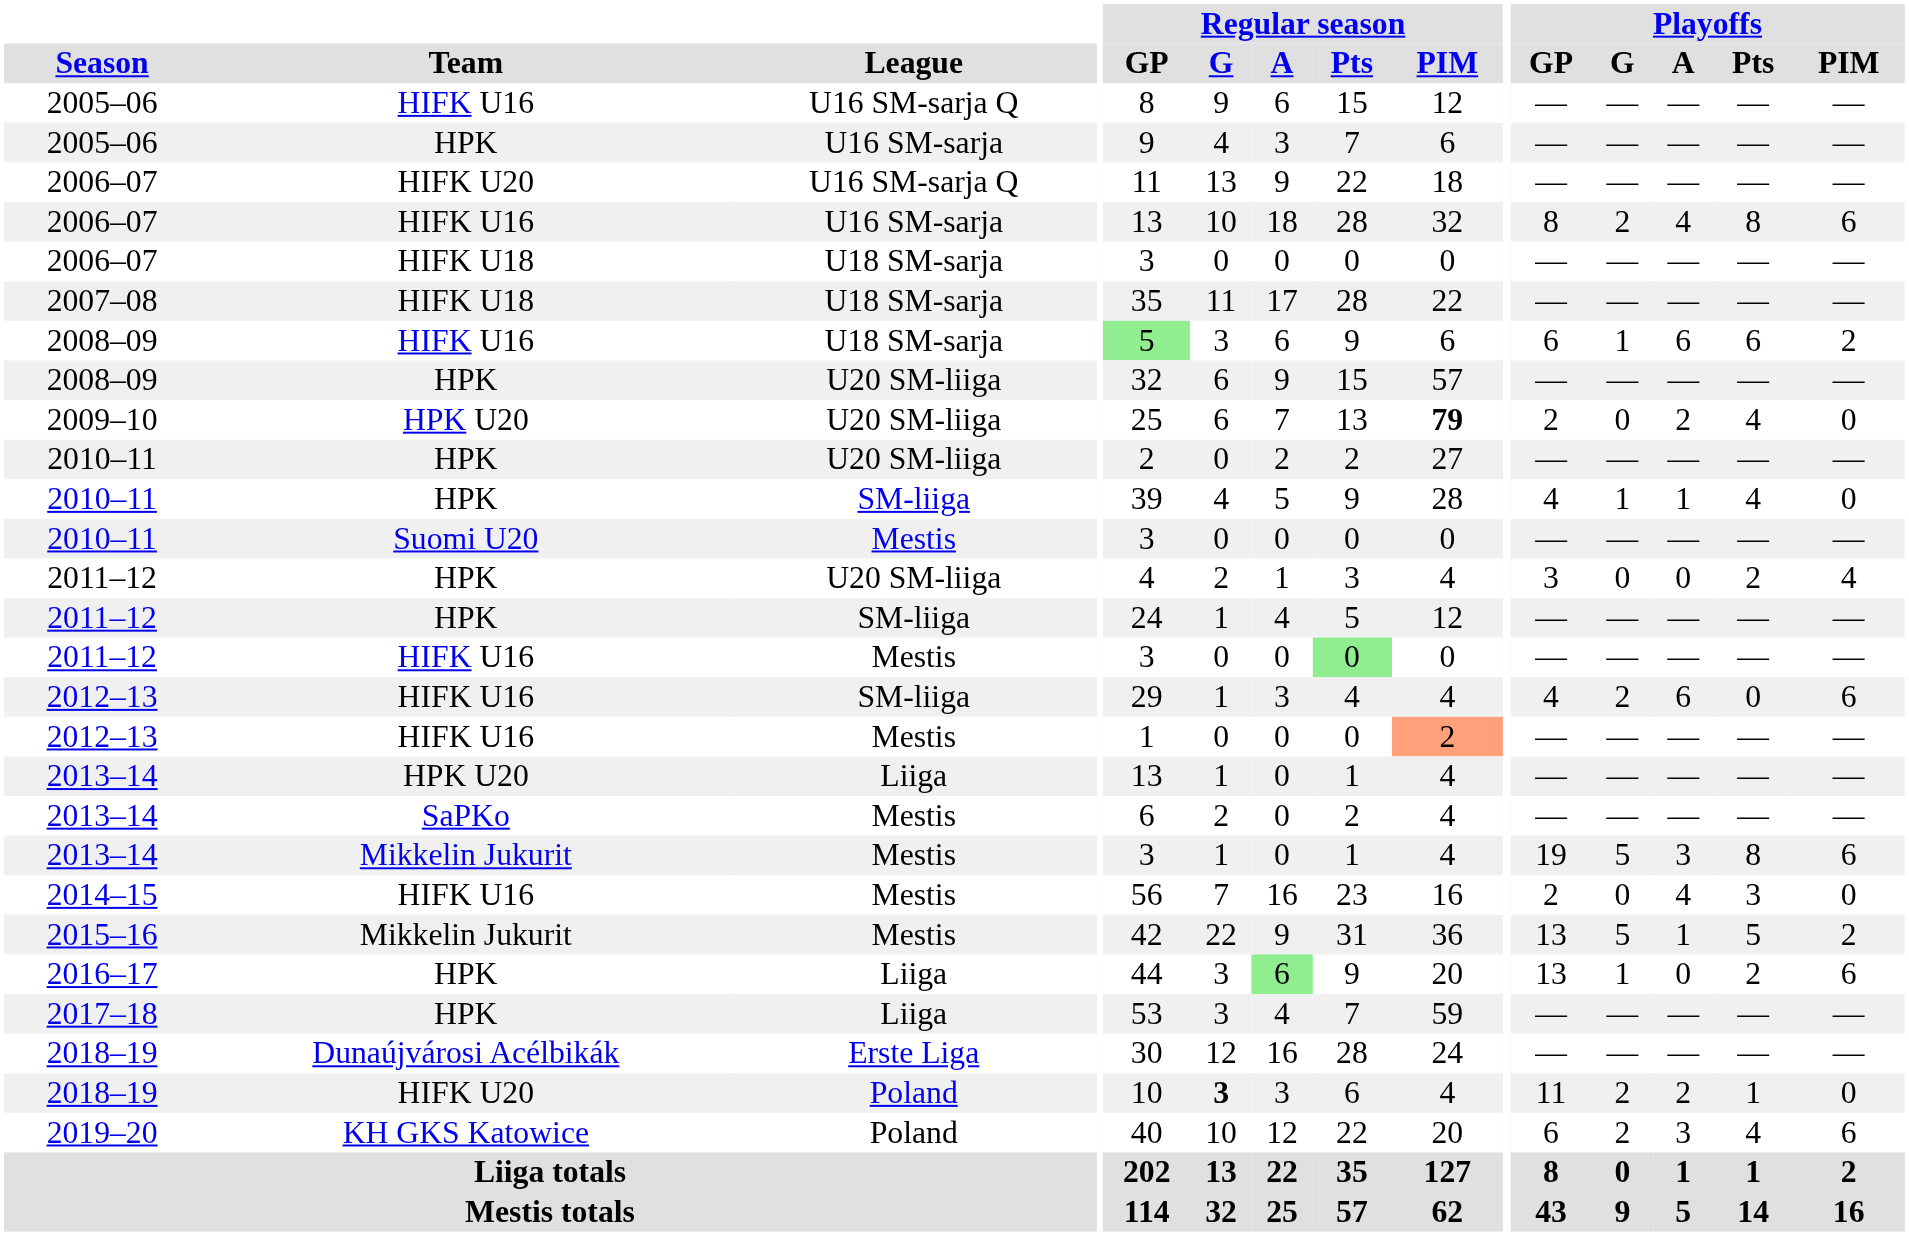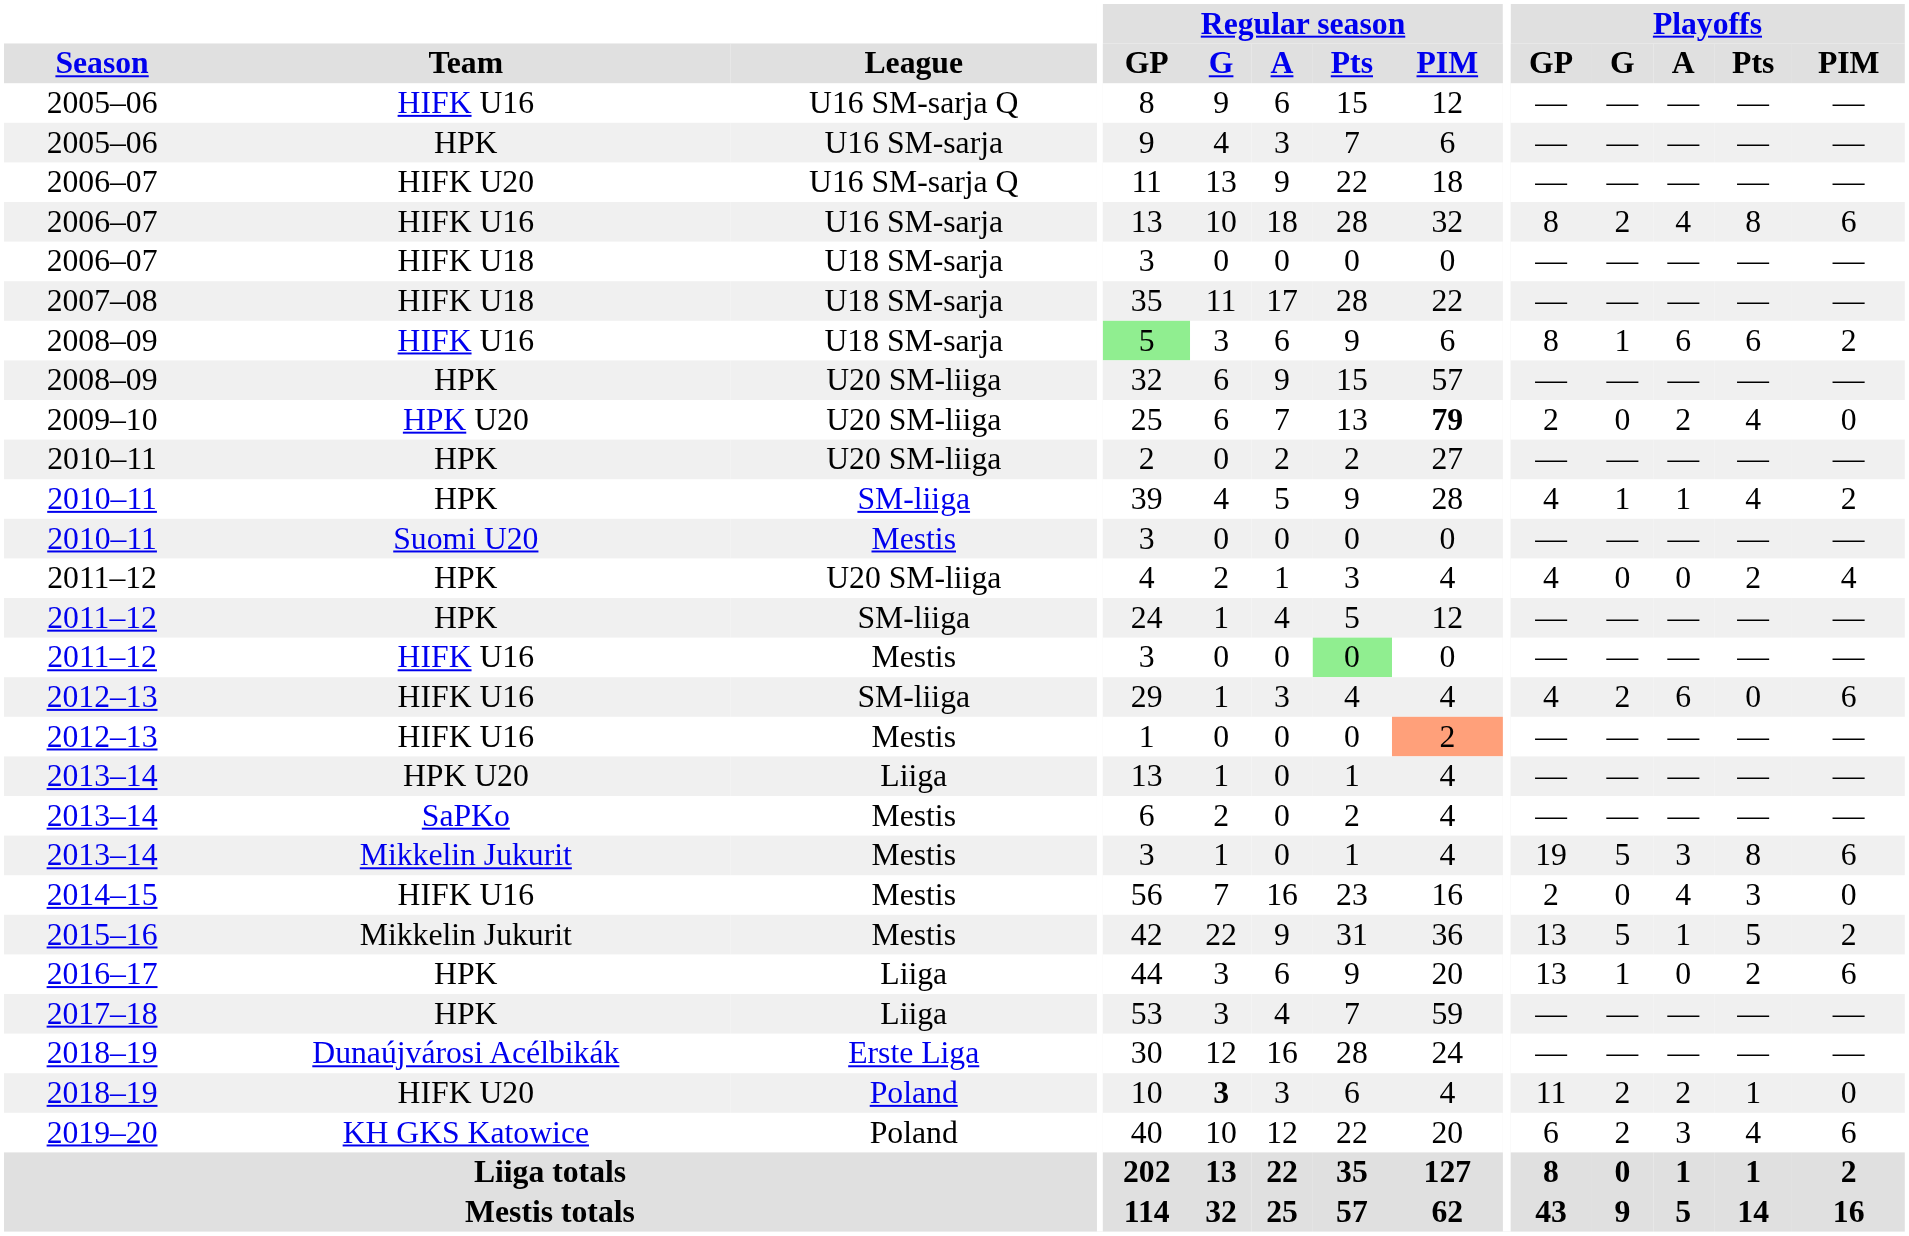2008–09 / U18 SM-sarja | Playoffs / GP: 6 -> 8
2010–11 / SM-liiga | Playoffs / PIM: 0 -> 2
2011–12 / U20 SM-liiga | Playoffs / GP: 3 -> 4
2016–17 | Regular season / A: lightgreen background -> no background
